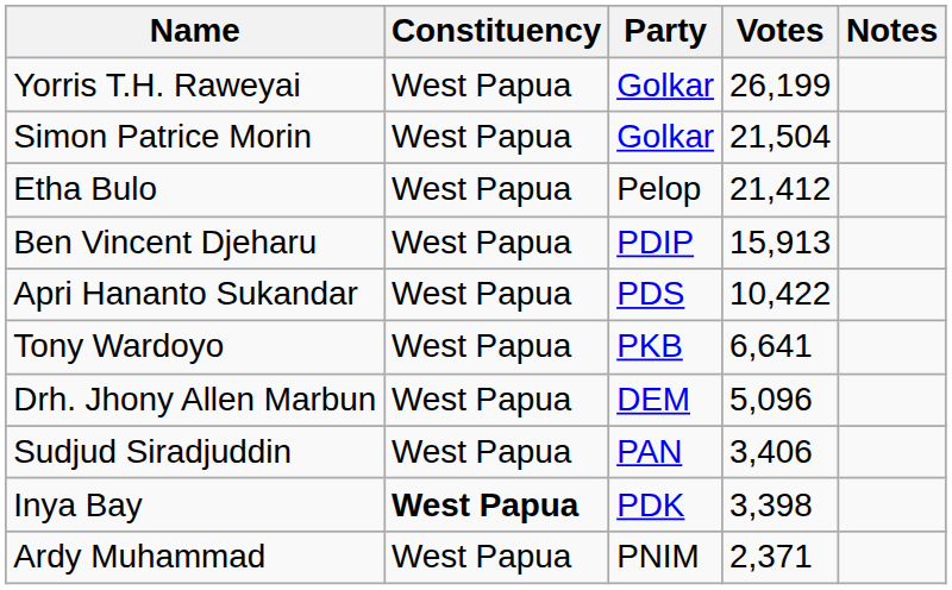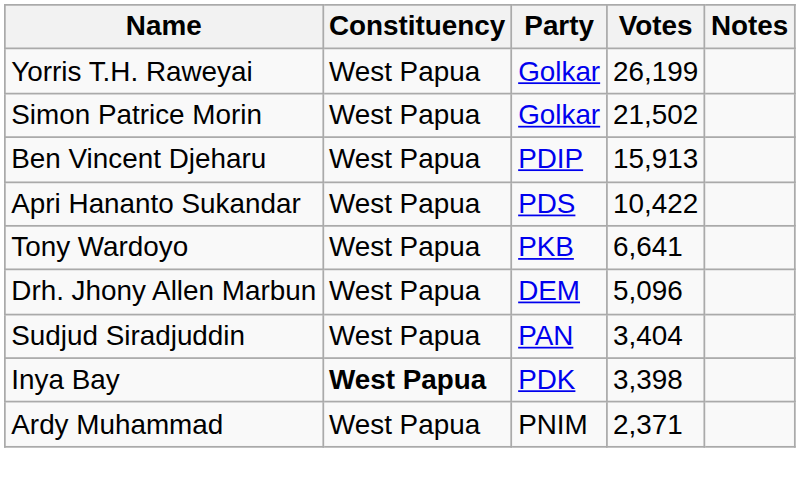Simon Patrice Morin | Votes: 21,504 -> 21,502
- row: Etha Bulo | West Papua | Pelop | 21,412
Sudjud Siradjuddin | Votes: 3,406 -> 3,404
